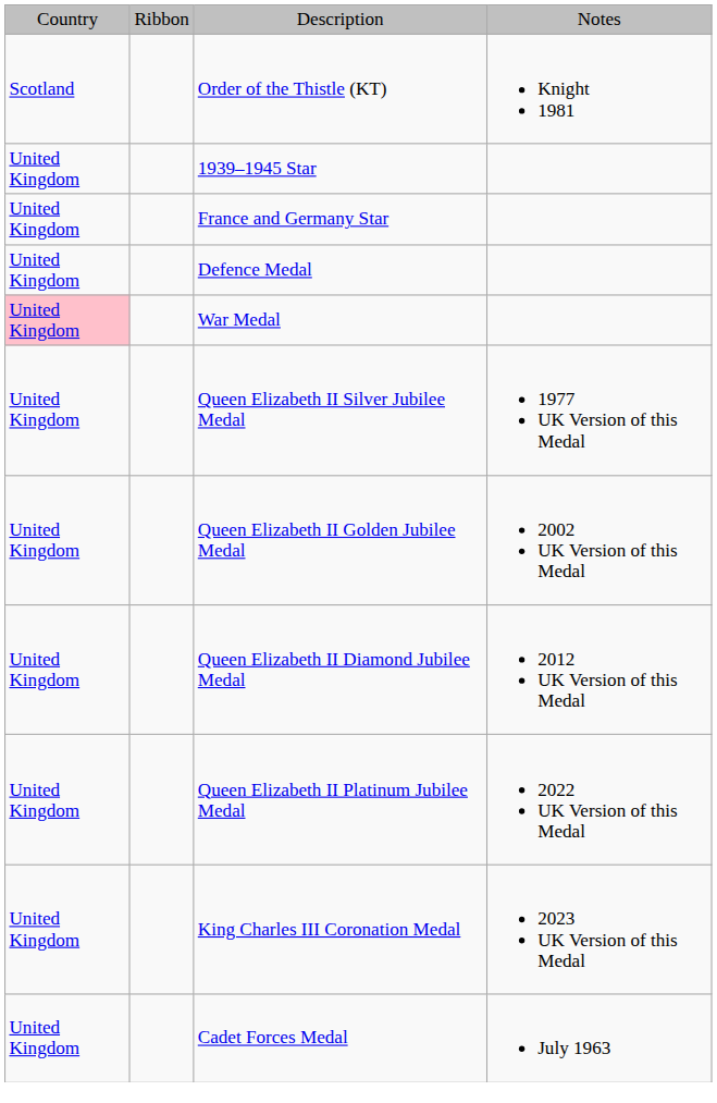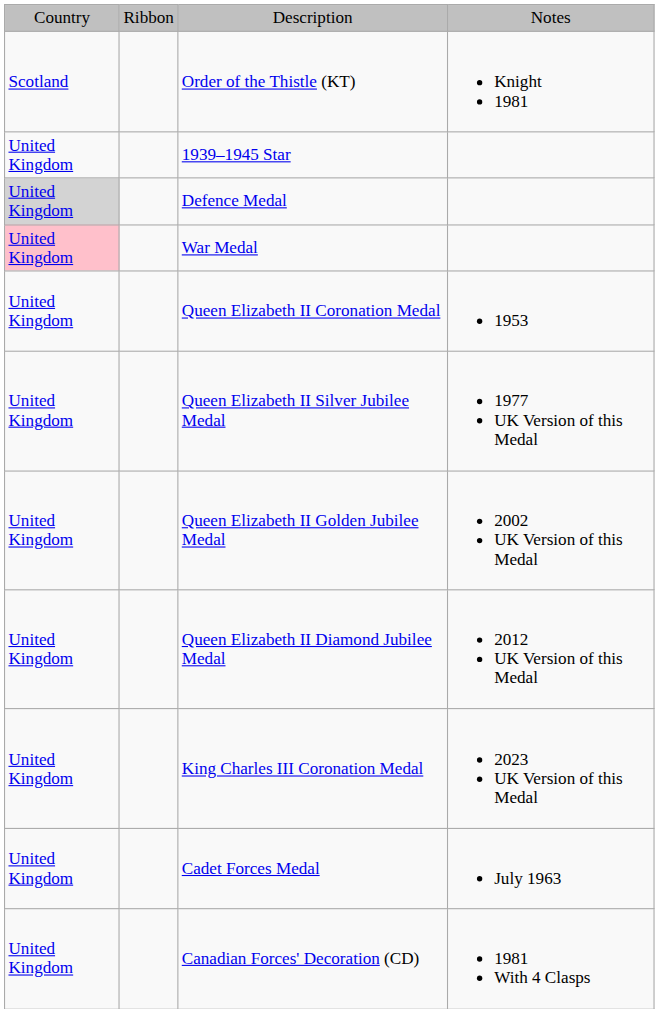- row: United Kingdom | France and Germany Star
Defence Medal | column 1: no background -> lightgrey background
+ row: United Kingdom | Queen Elizabeth II Coronation Medal | 1953
- row: United Kingdom | Queen Elizabeth II Platinum Jubilee Medal | 2022 UK Version of this Medal
+ row: United Kingdom | Canadian Forces' Decoration (CD) | 1981 With 4 Clasps
